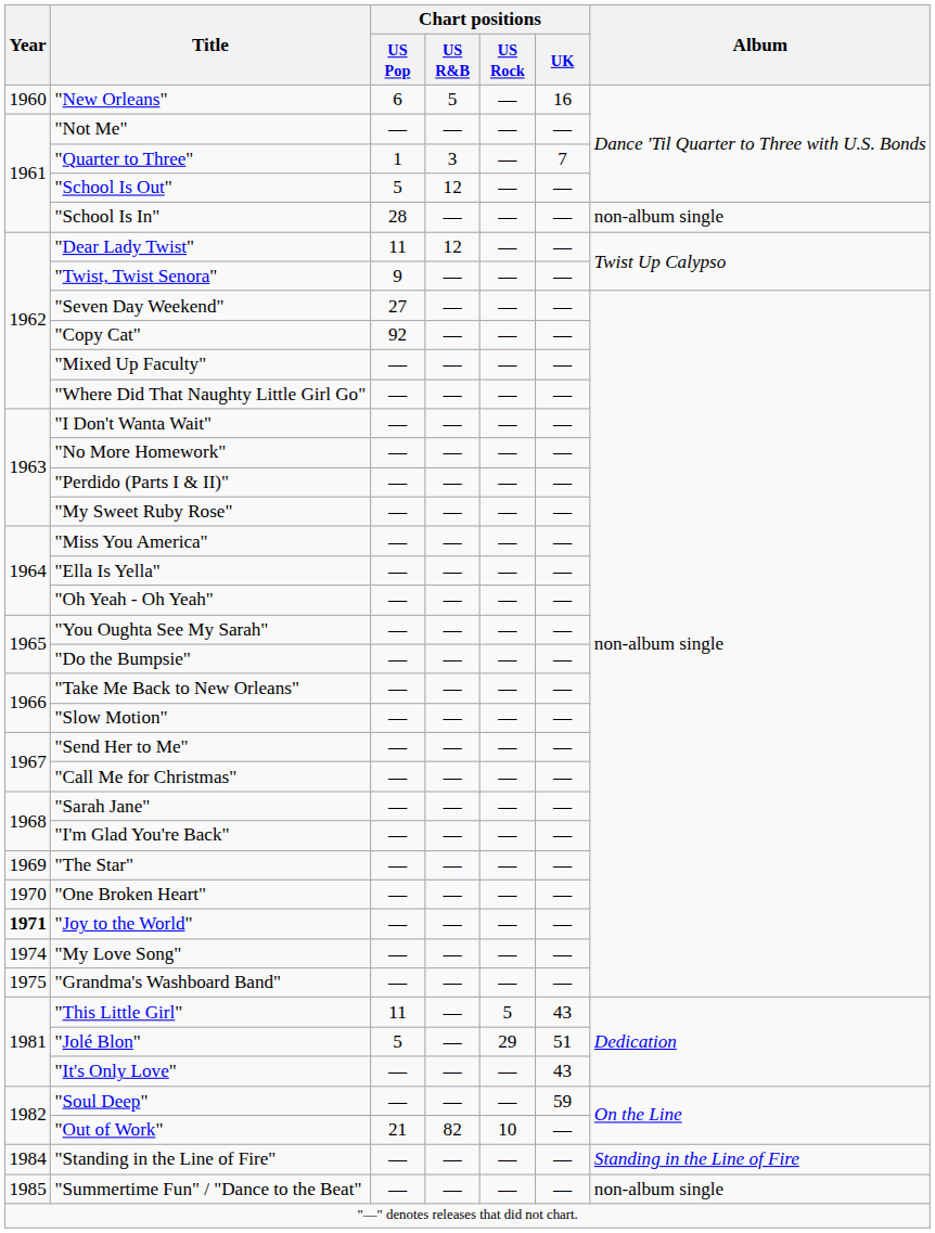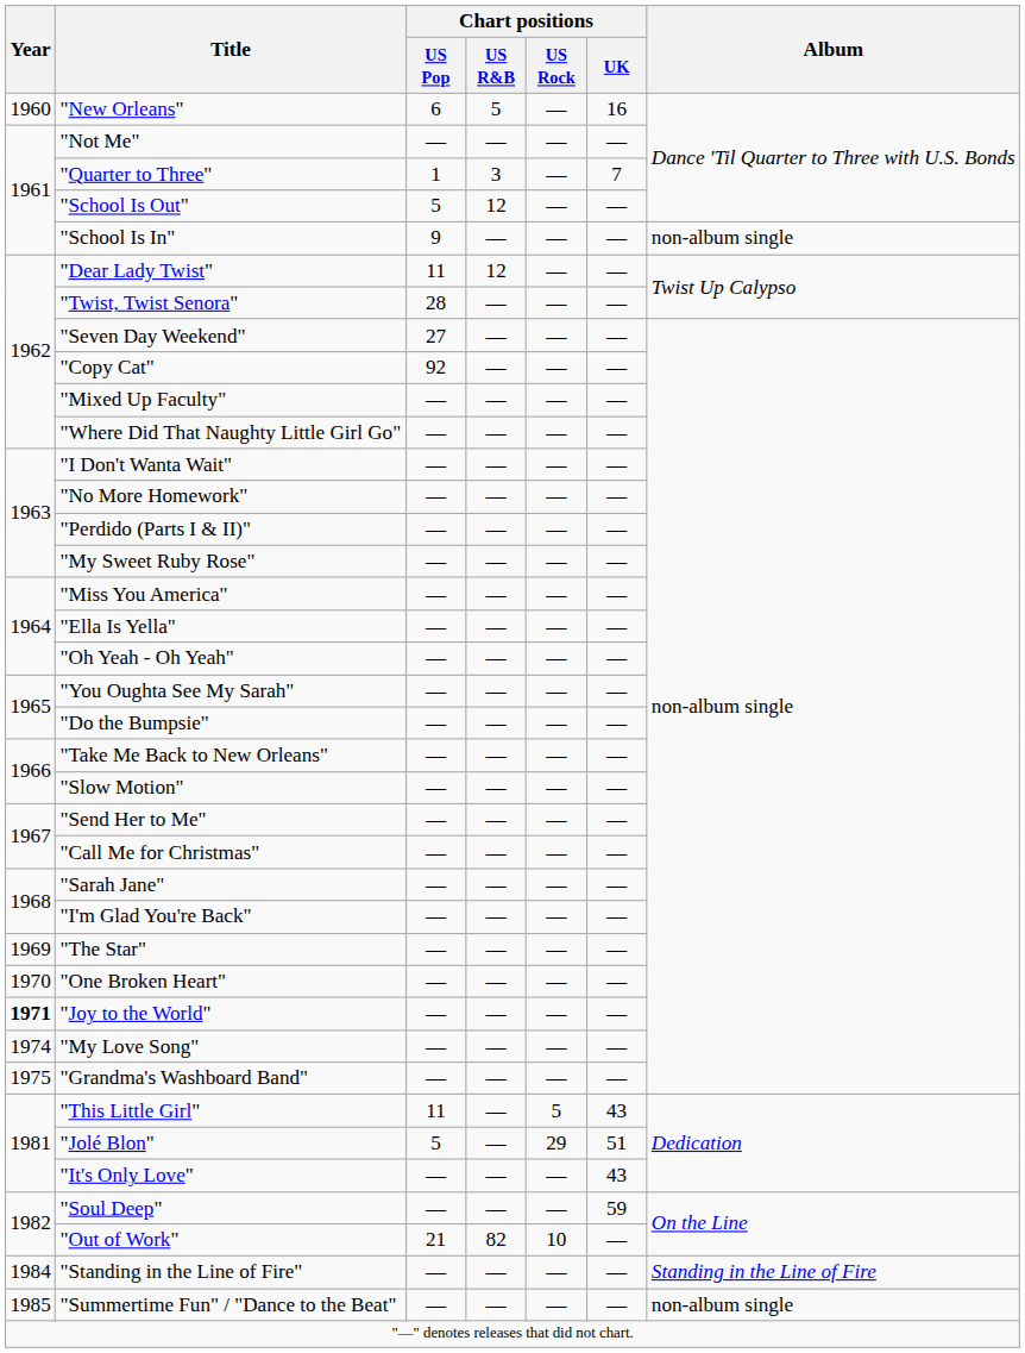"School Is In" | Chart positions / US Pop: 28 -> 9
"Twist, Twist Senora" | Chart positions / US Pop: 9 -> 28
